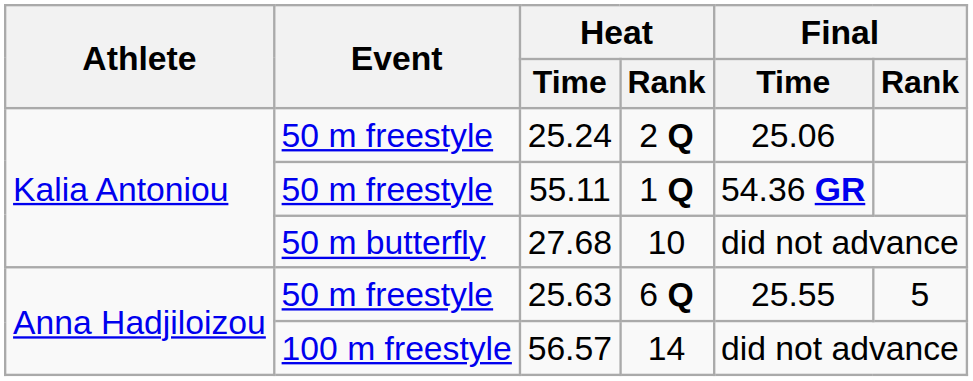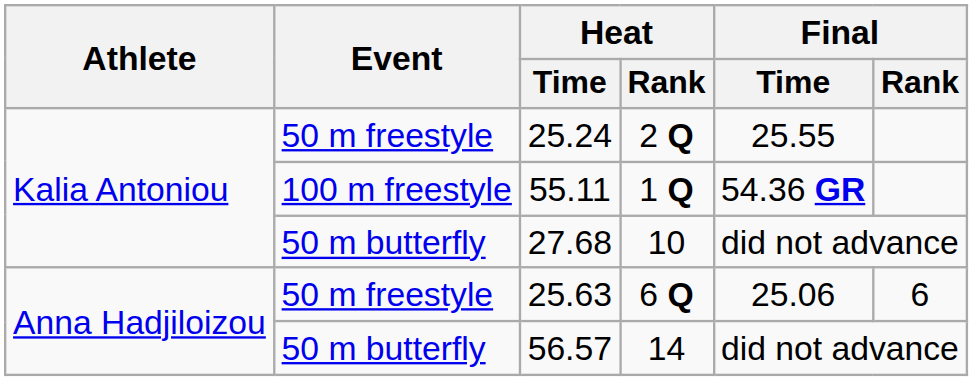25.24 | Final / Time: 25.06 -> 25.55
55.11 | Event: 50 m freestyle -> 100 m freestyle
25.63 | Final / Time: 25.55 -> 25.06
25.63 | Final / Rank: 5 -> 6
56.57 | Event: 100 m freestyle -> 50 m butterfly
